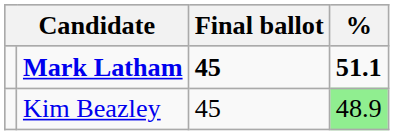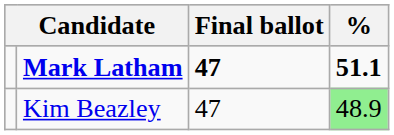Mark Latham | Final ballot: 45 -> 47
Kim Beazley | Final ballot: 45 -> 47
